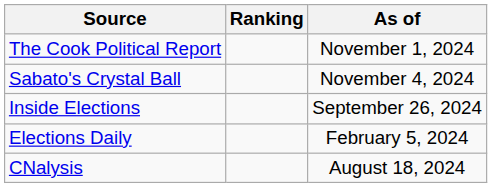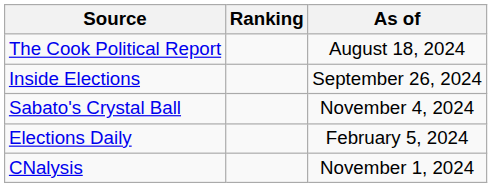The Cook Political Report | As of: November 1, 2024 -> August 18, 2024
rows swapped: Inside Elections <-> Sabato's Crystal Ball
CNalysis | As of: August 18, 2024 -> November 1, 2024
